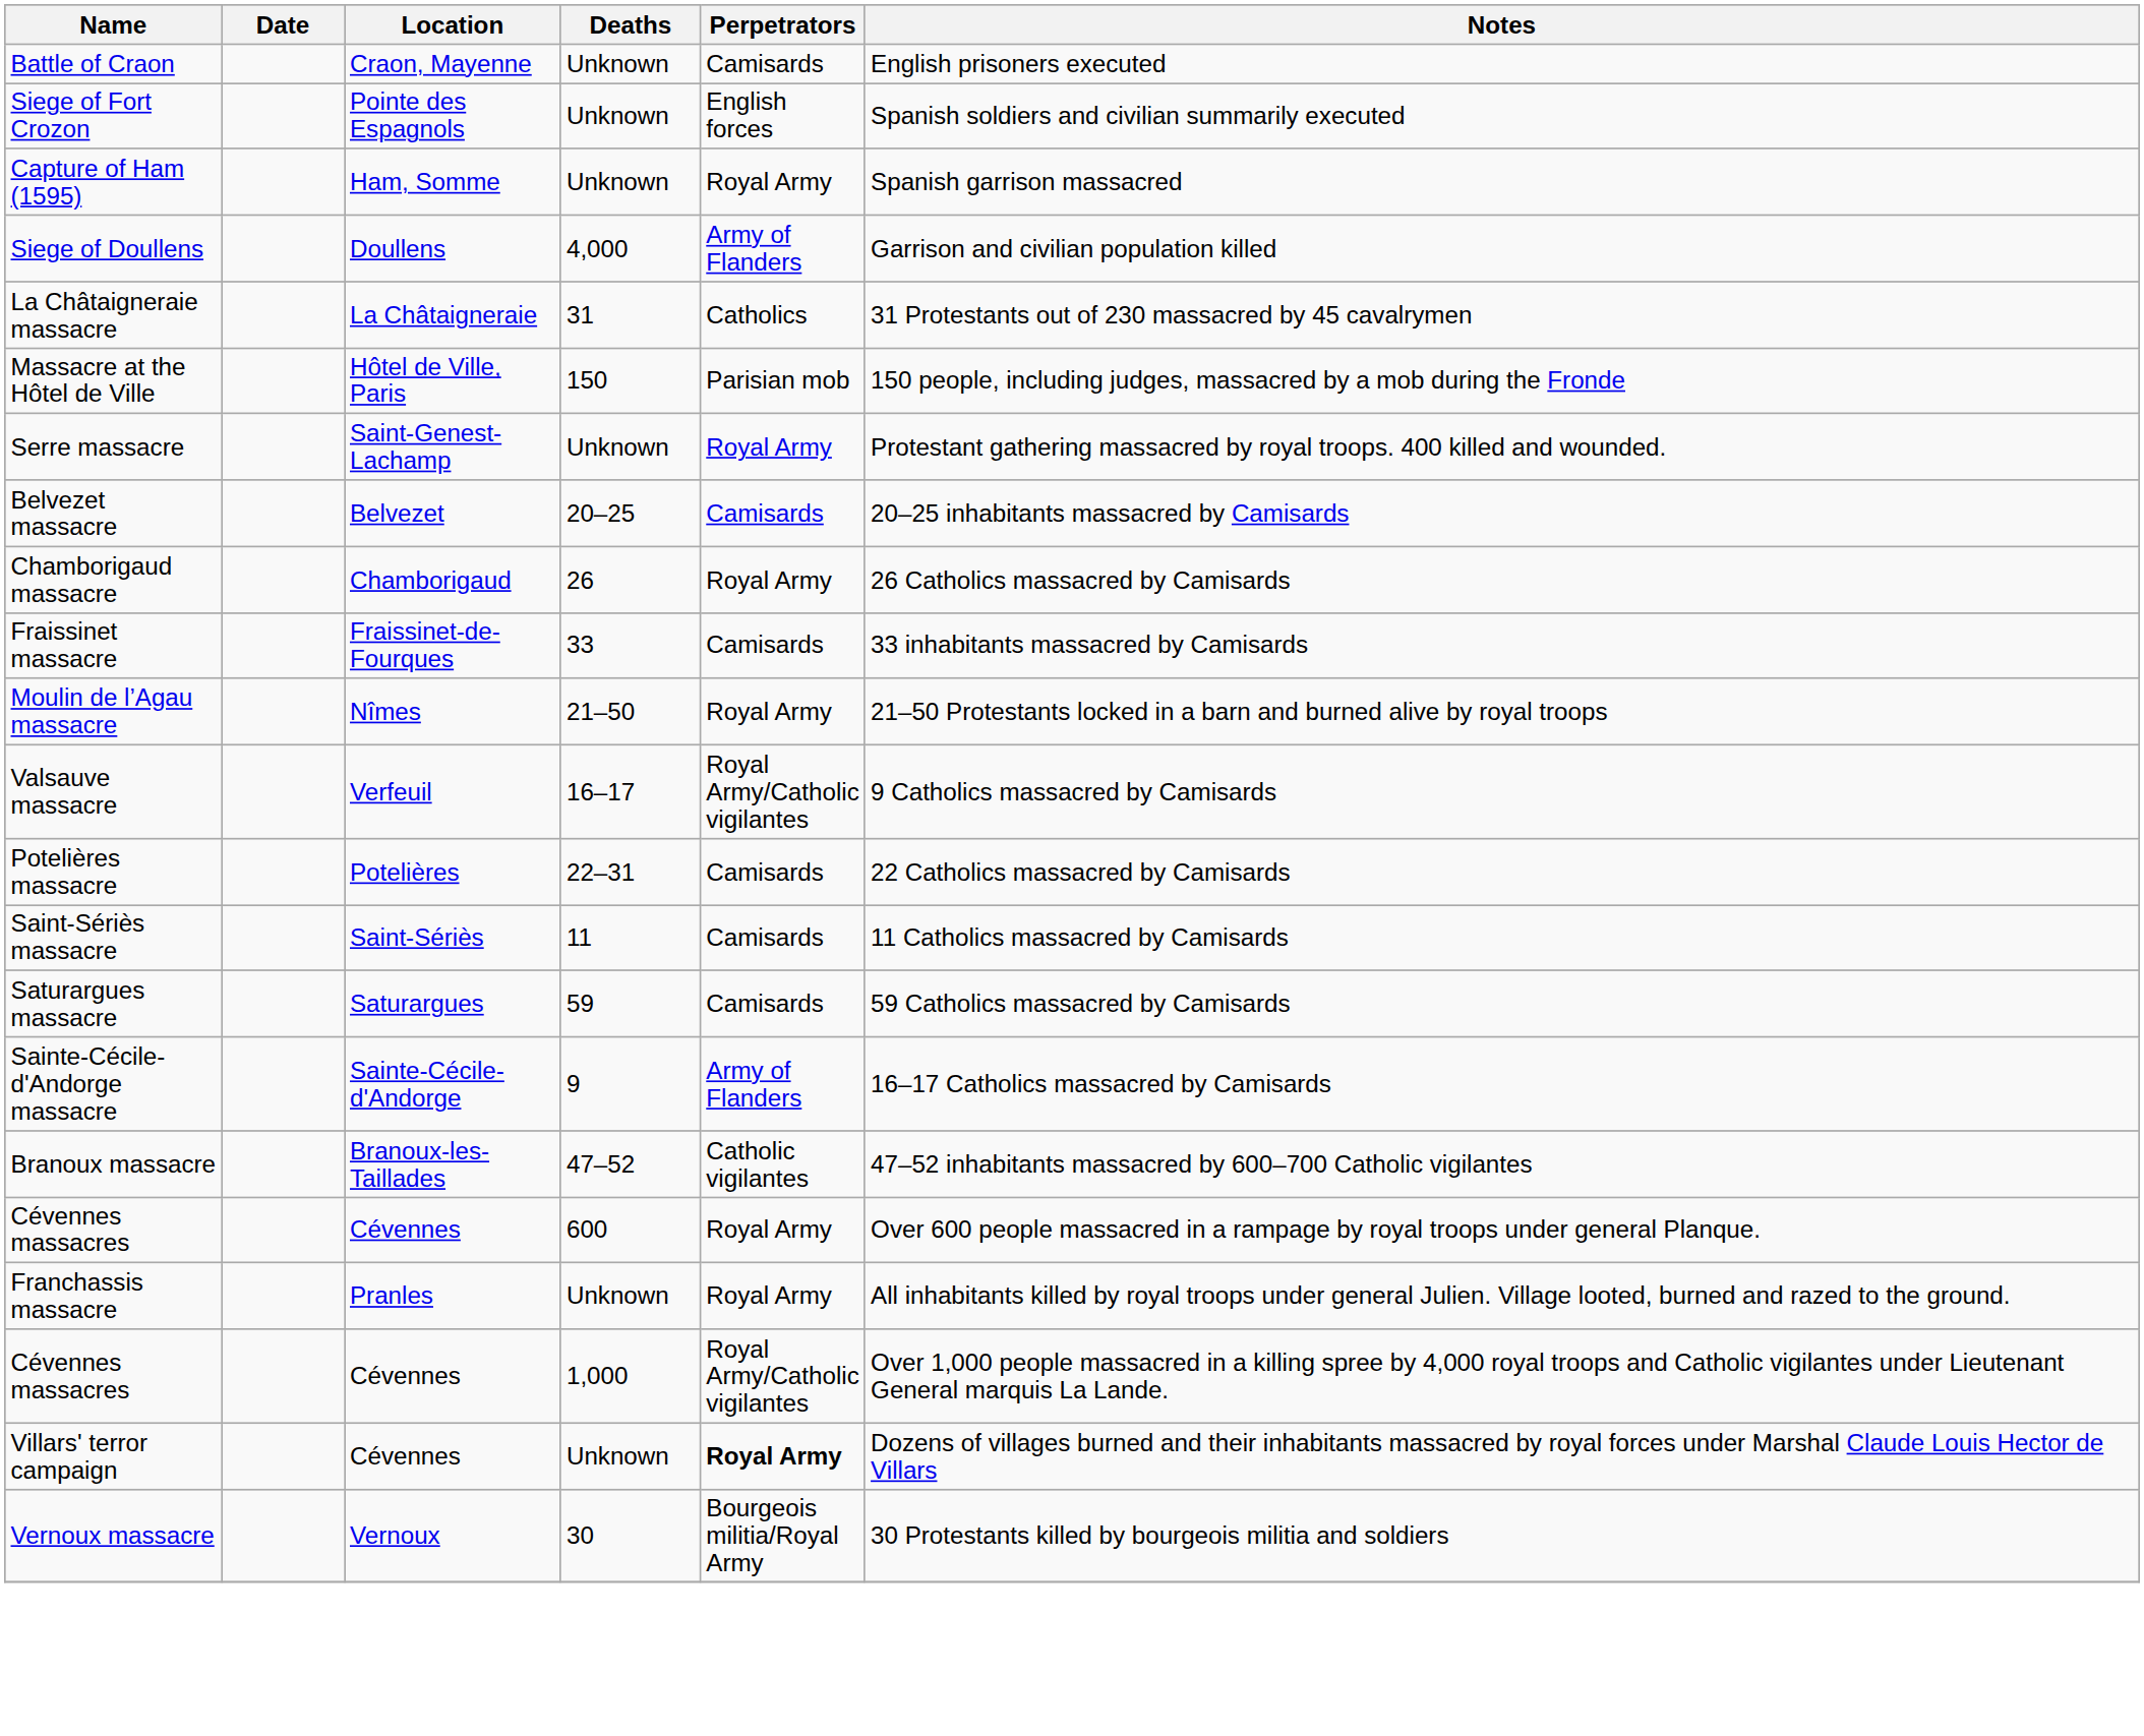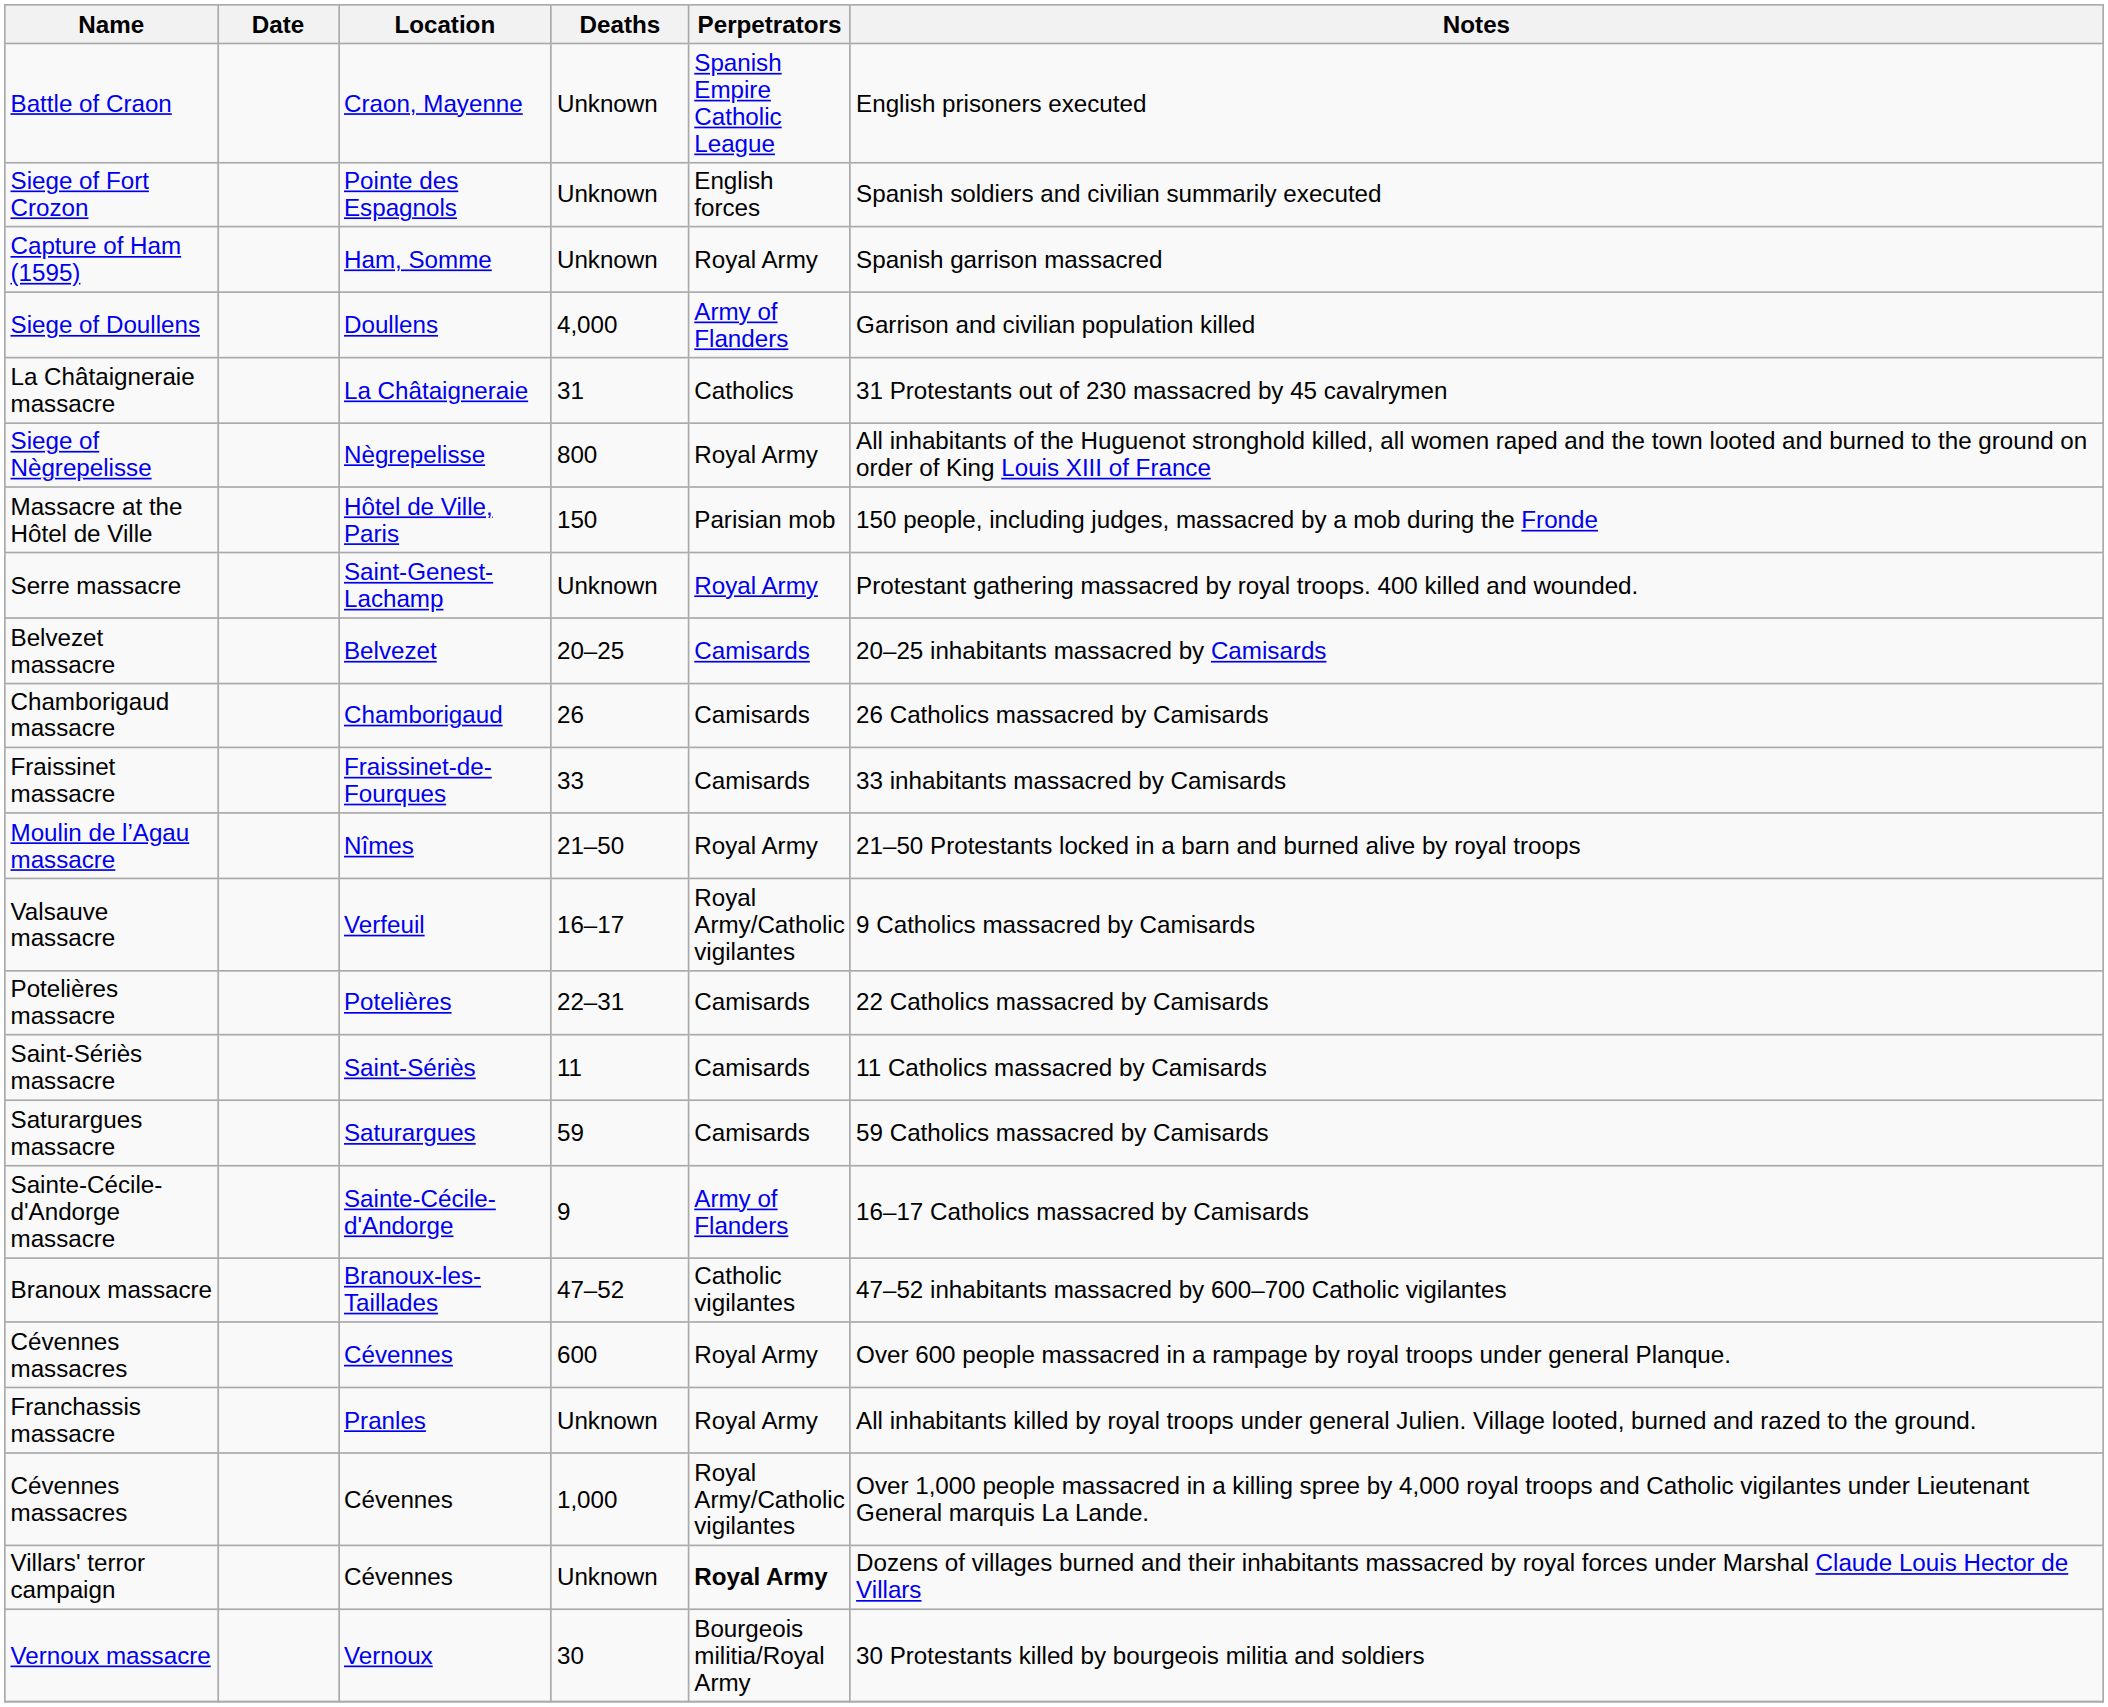Battle of Craon | Perpetrators: Camisards -> Spanish Empire Catholic League
+ row: Siege of Nègrepelisse | Nègrepelisse | 800 | Royal Army | All inhabitants of the Huguenot stronghold killed, all women raped and the town looted and burned to the ground on order of King Louis XIII of France
Chamborigaud massacre | Perpetrators: Royal Army -> Camisards
